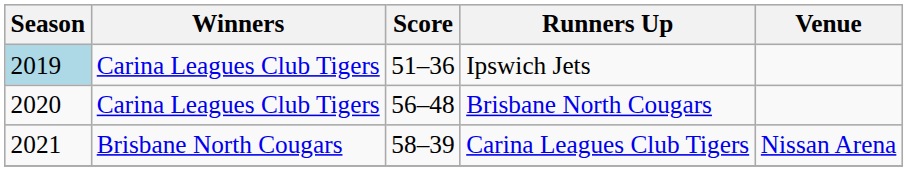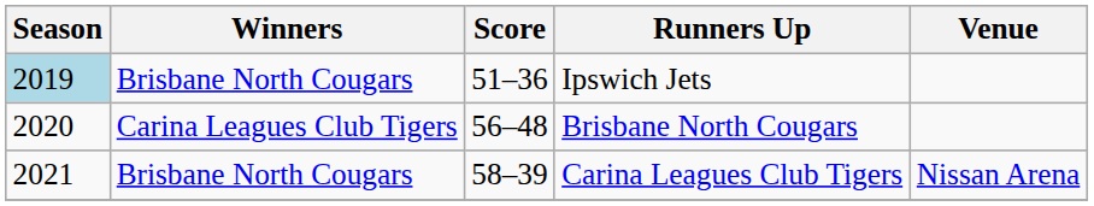Ipswich Jets | Winners: Carina Leagues Club Tigers -> Brisbane North Cougars
